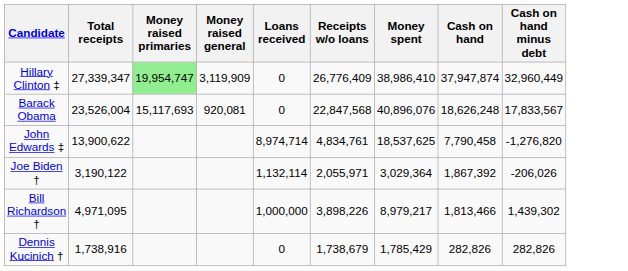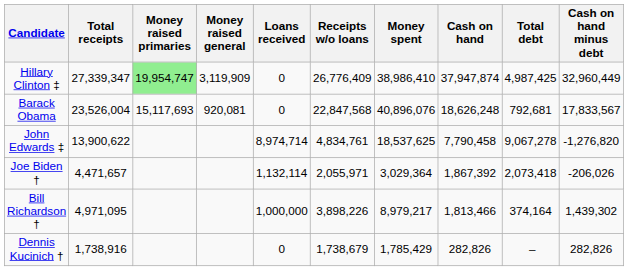+ column: Total debt | 4,987,425 | 792,681 | 9,067,278 | 2,073,418 | 374,164 | –
Joe Biden † | Total receipts: 3,190,122 -> 4,471,657
